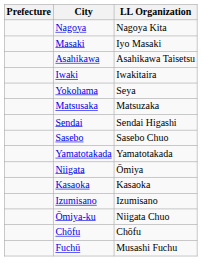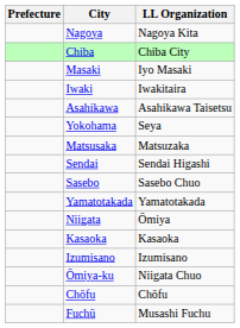+ row: Chiba | Chiba City
rows swapped: Iwaki <-> Asahikawa
